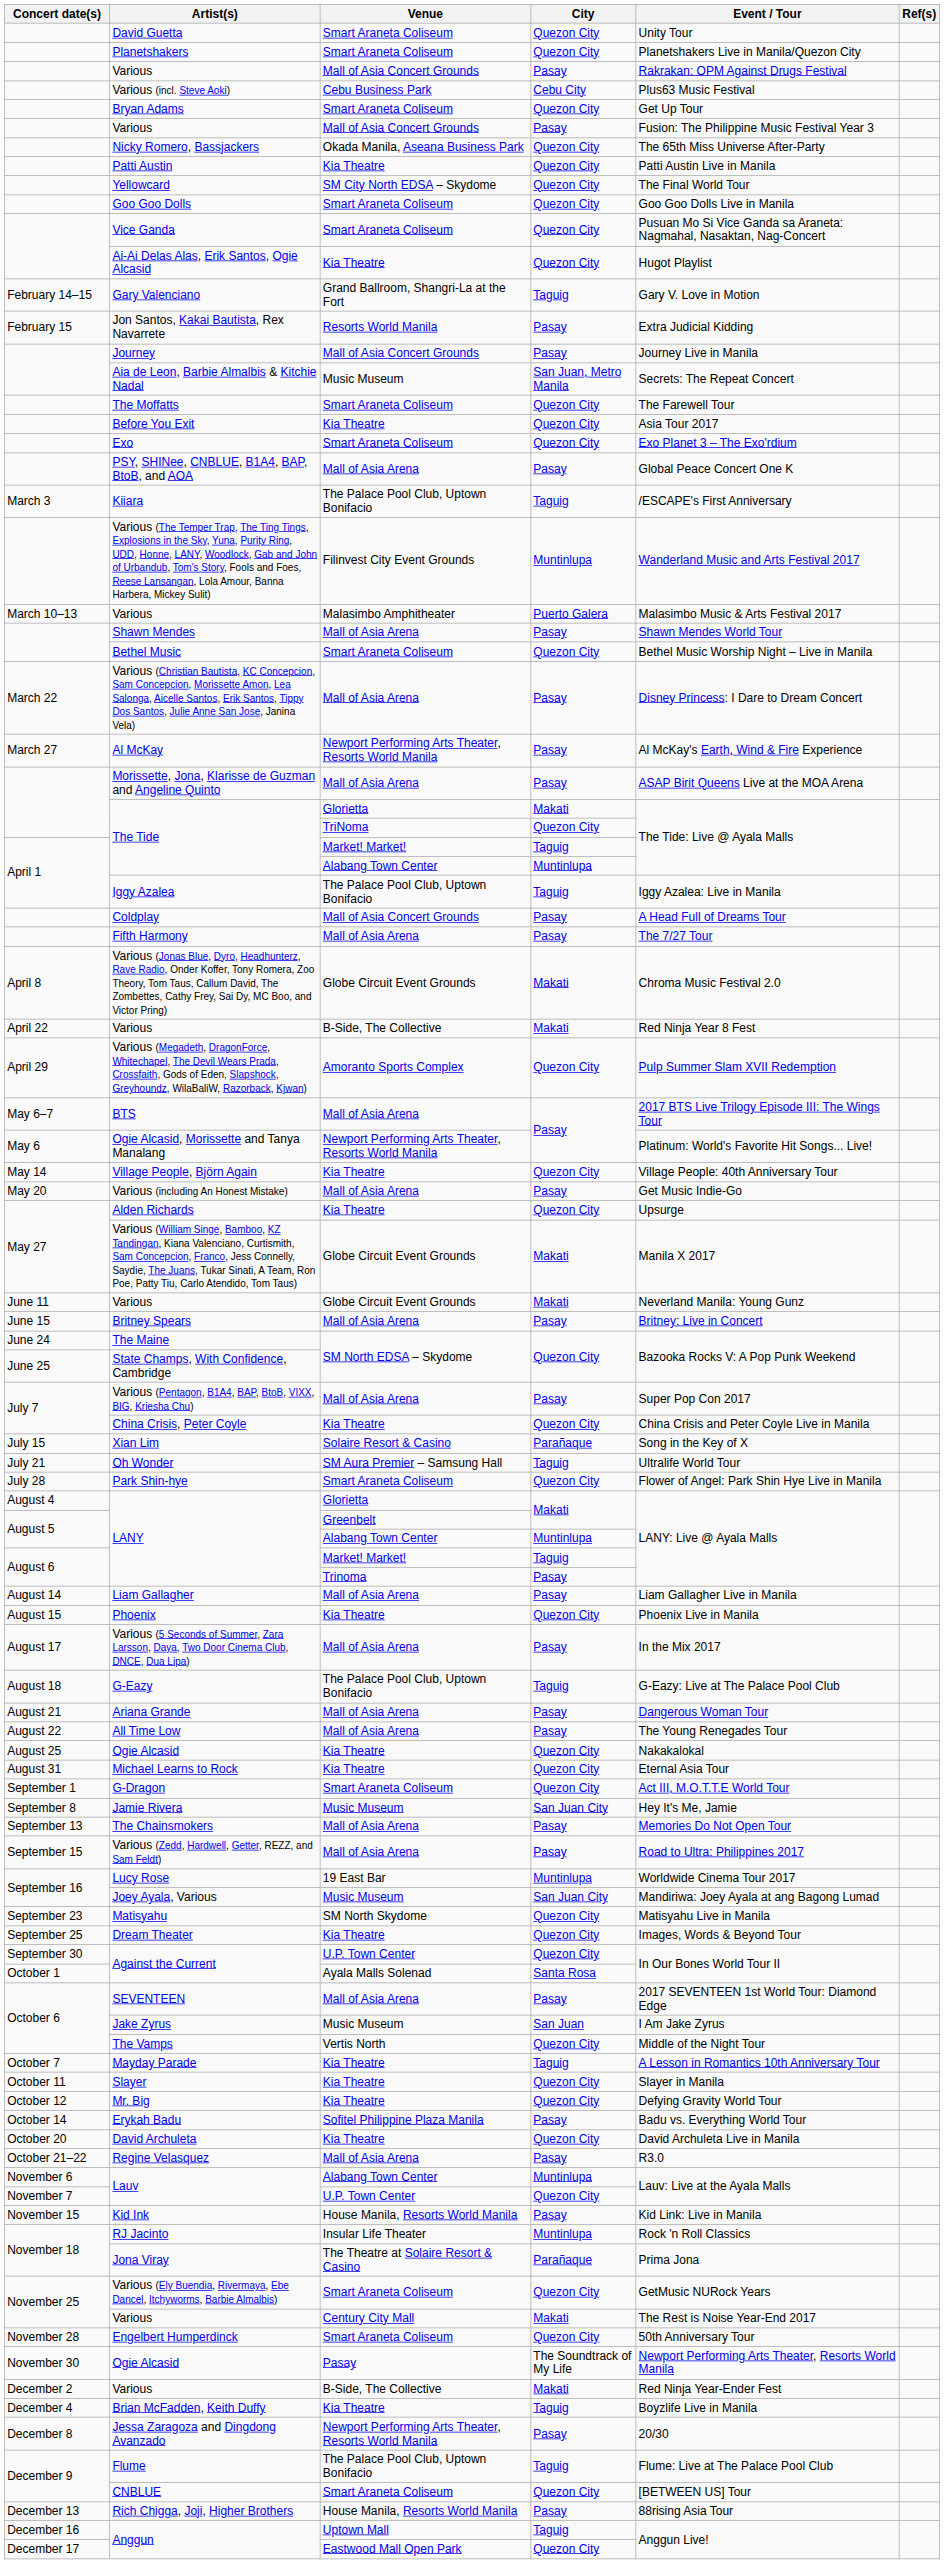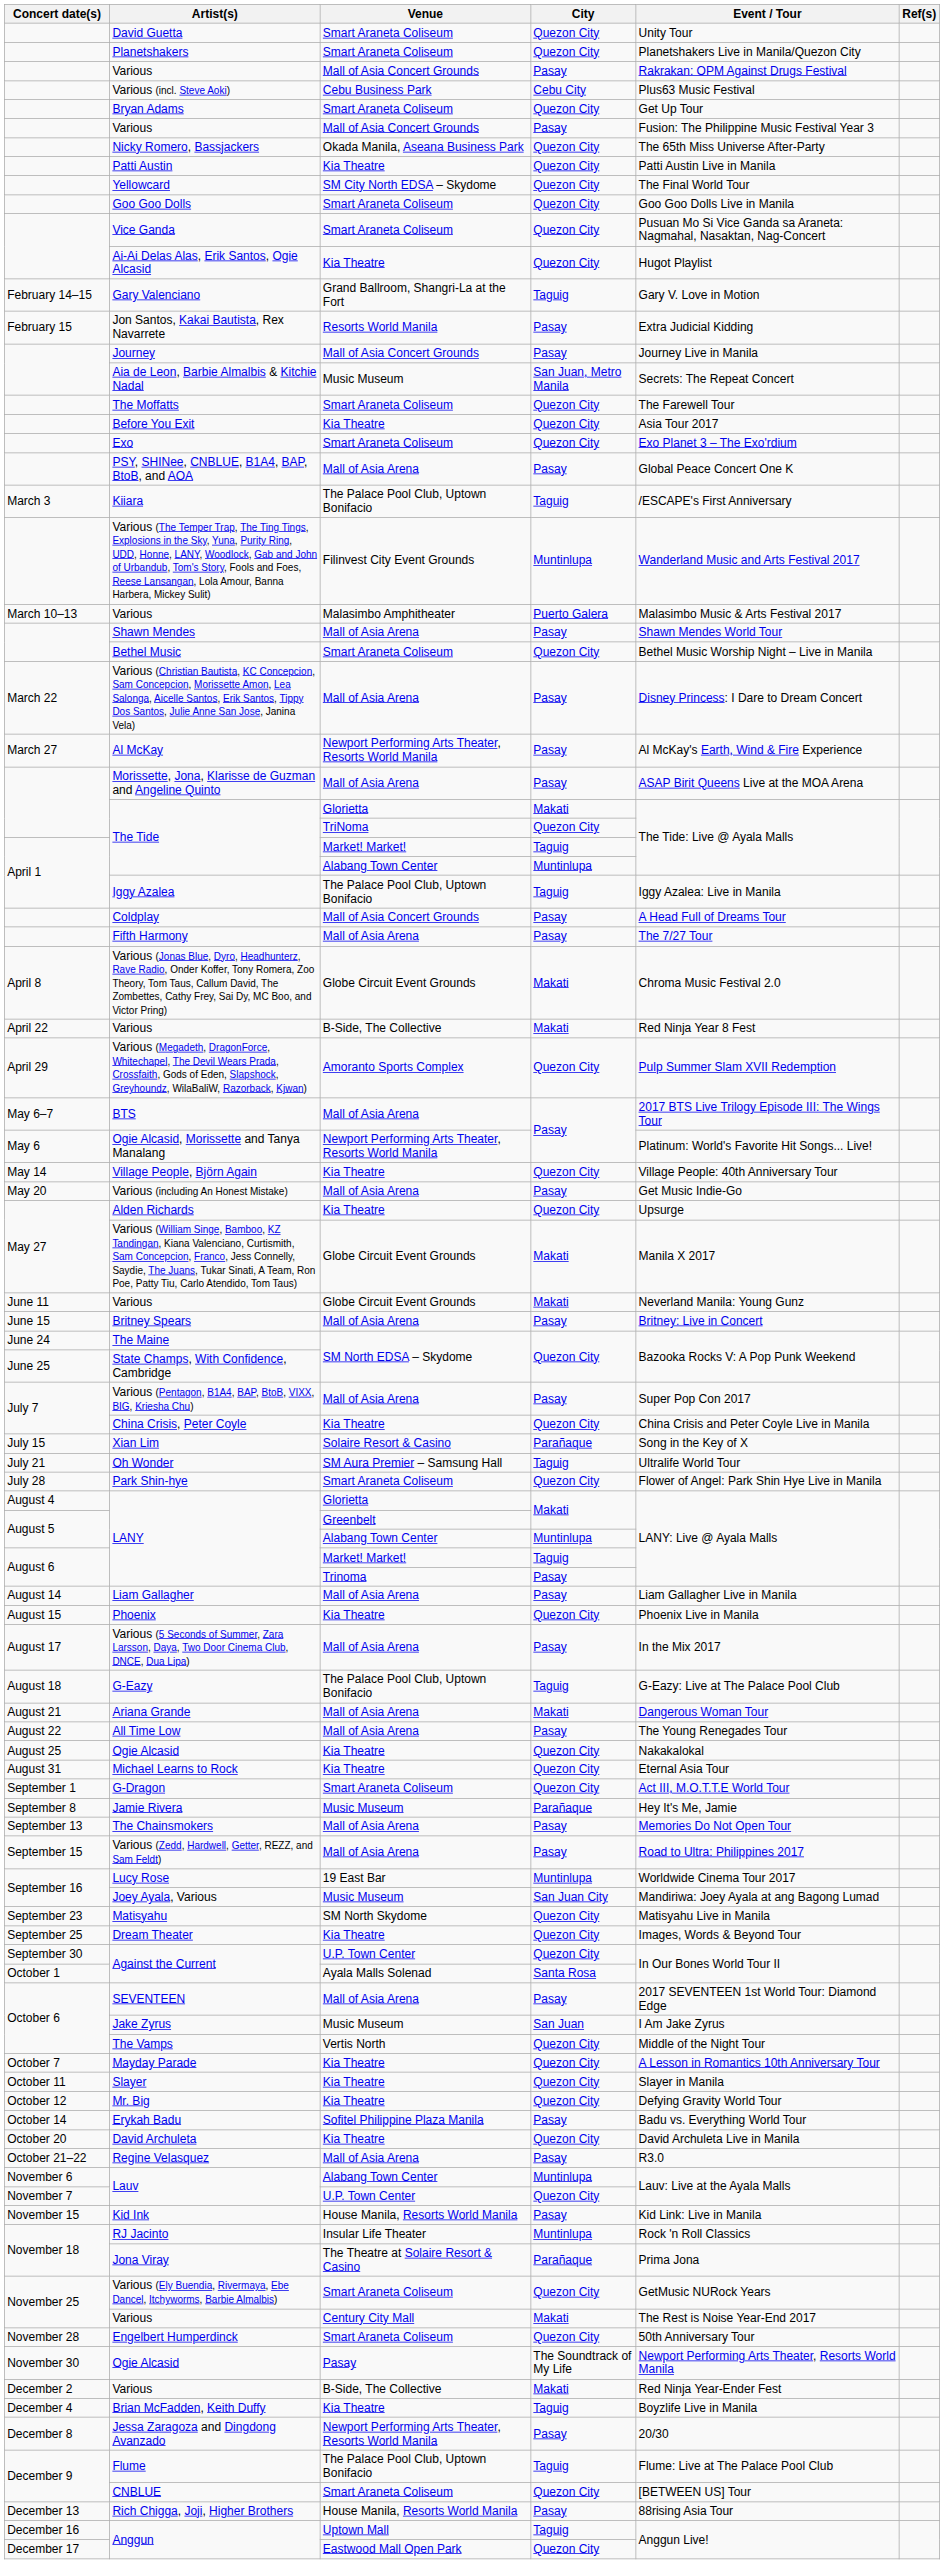Ariana Grande | City: Pasay -> Makati
Jamie Rivera | City: San Juan City -> Parañaque
Mayday Parade | City: Taguig -> Quezon City
